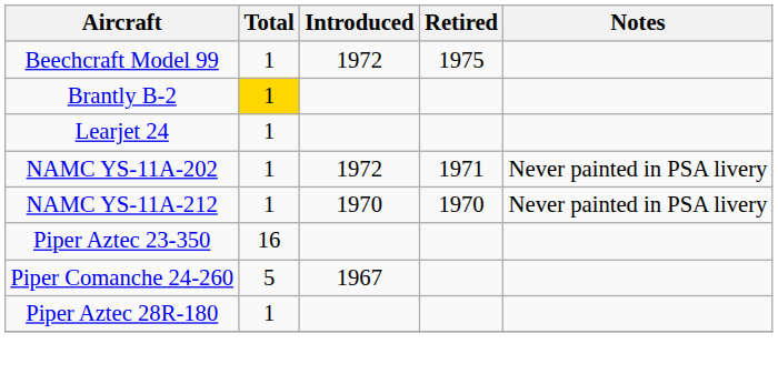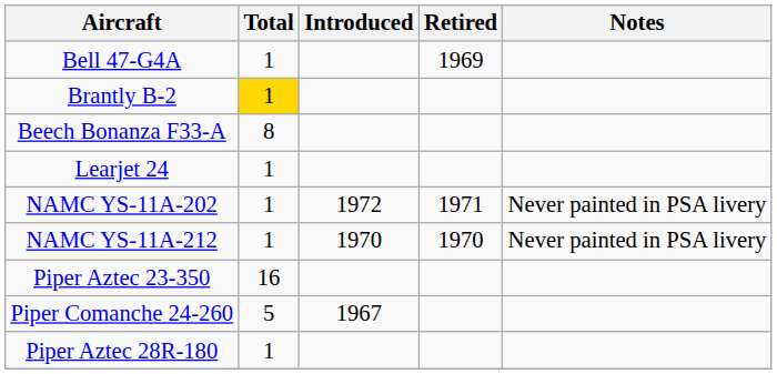- row: Beechcraft Model 99 | 1 | 1972 | 1975
+ row: Bell 47-G4A | 1 | 1969
+ row: Beech Bonanza F33-A | 8
